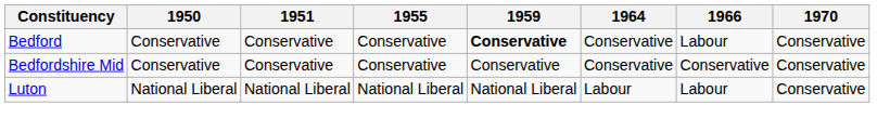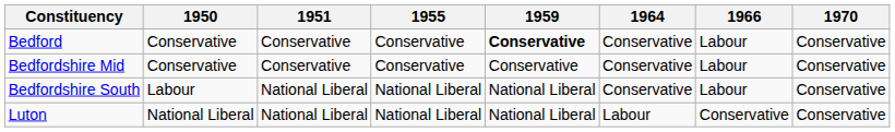Bedfordshire Mid | 1966: Conservative -> Labour
+ row: Bedfordshire South | Labour | National Liberal | National Liberal | National Liberal | Conservative | Labour | Conservative
Luton | 1966: Labour -> Conservative
